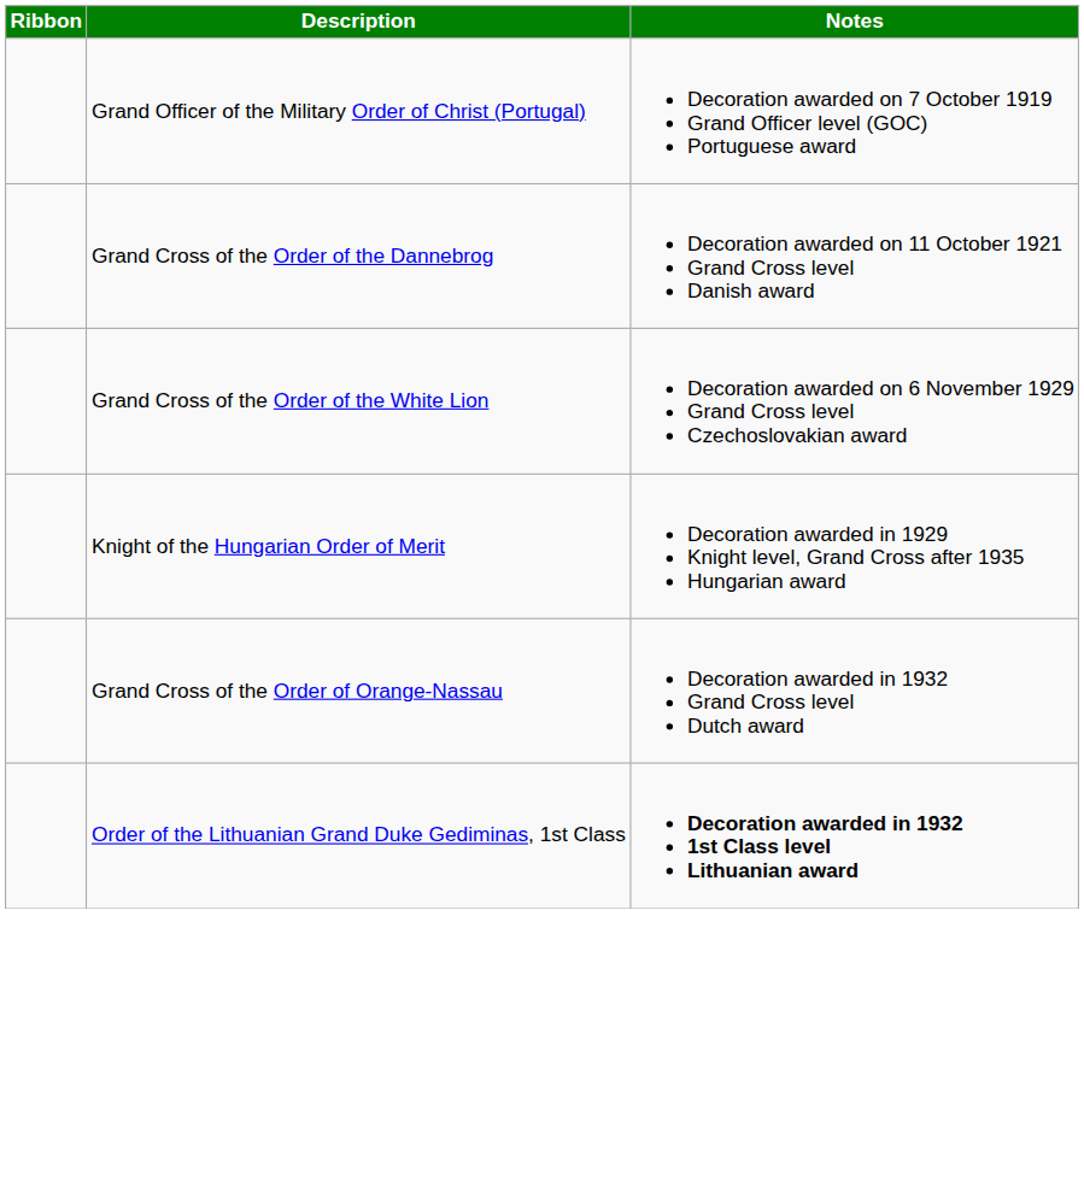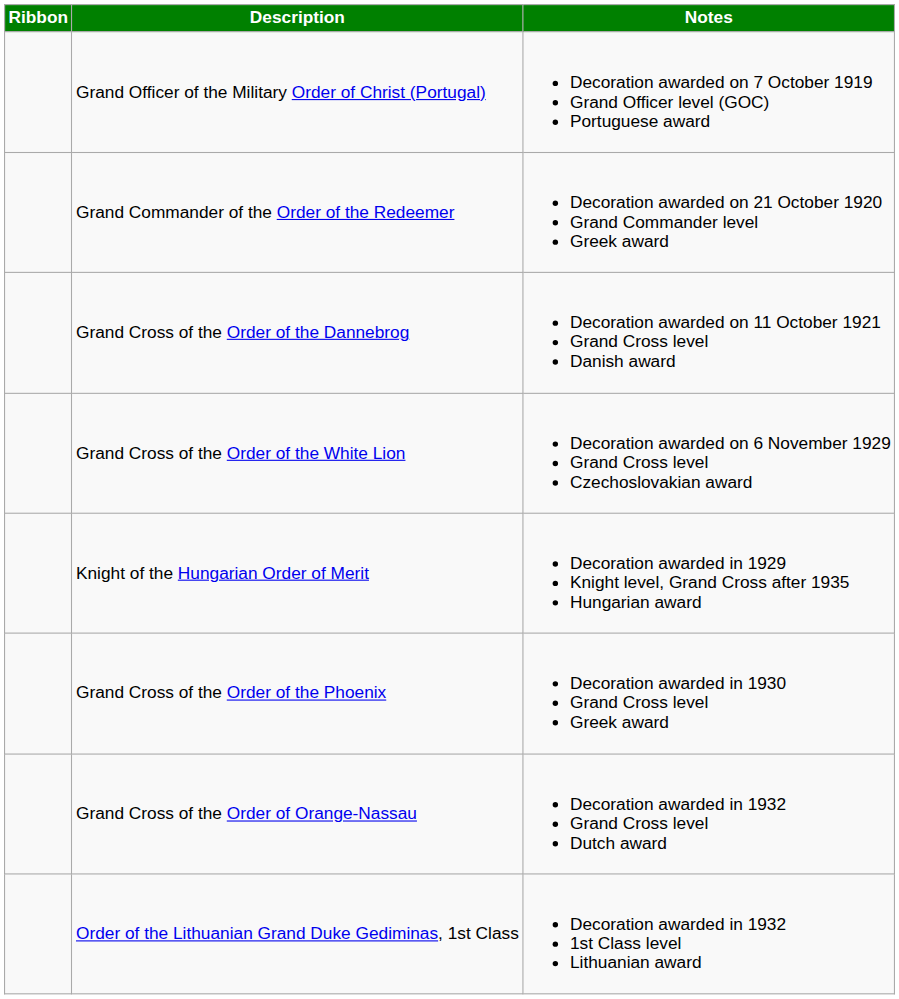+ row: Grand Commander of the Order of the Redeemer | Decoration awarded on 21 October 1920 Grand Commander level Greek award
+ row: Grand Cross of the Order of the Phoenix | Decoration awarded in 1930 Grand Cross level Greek award
Order of the Lithuanian Grand Duke Gediminas, 1st Class | Notes: bold -> normal
